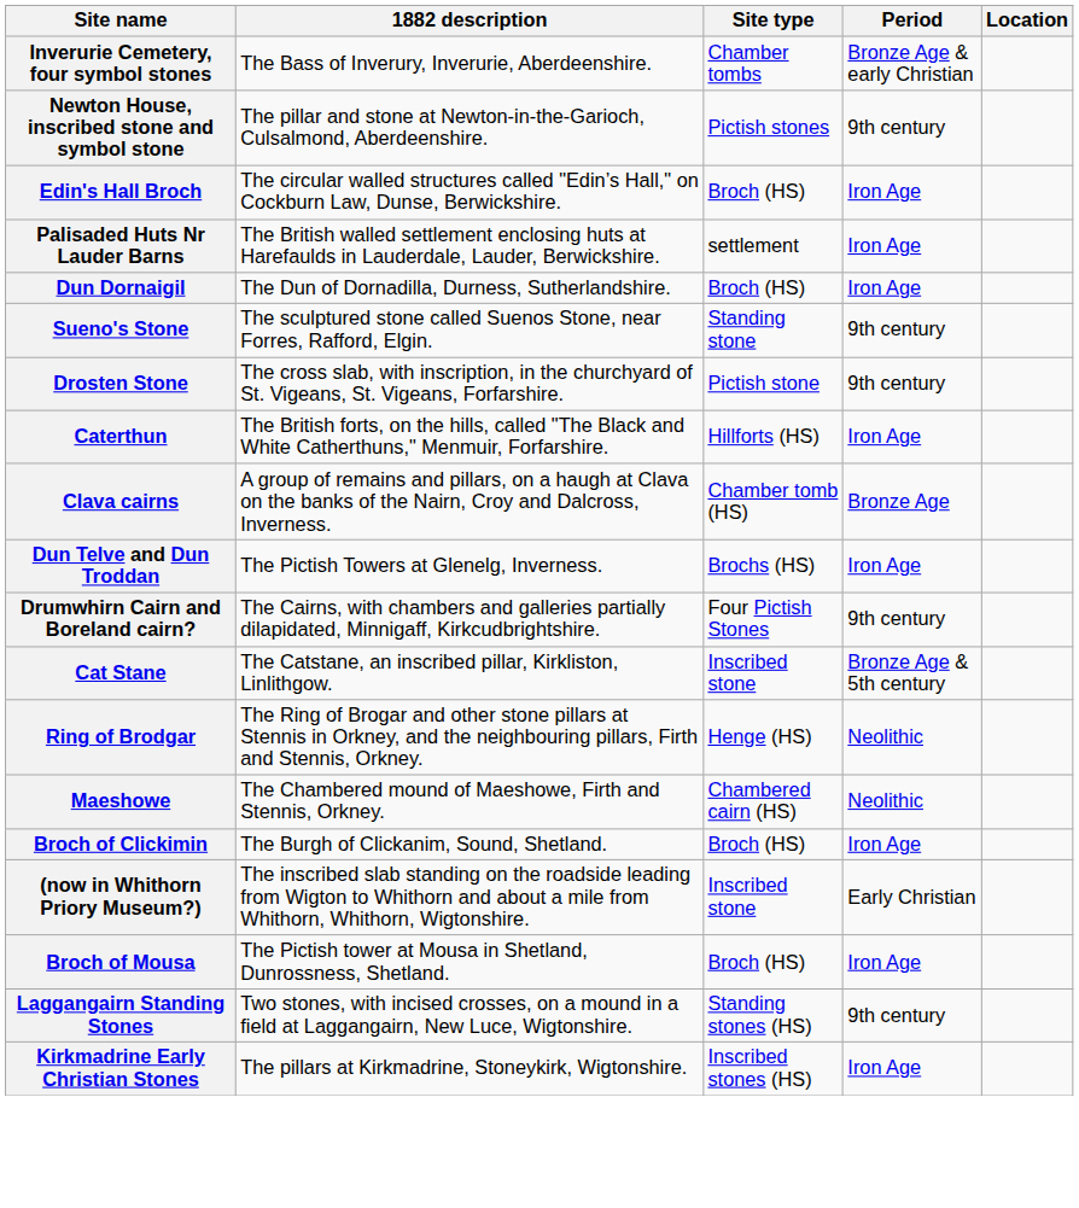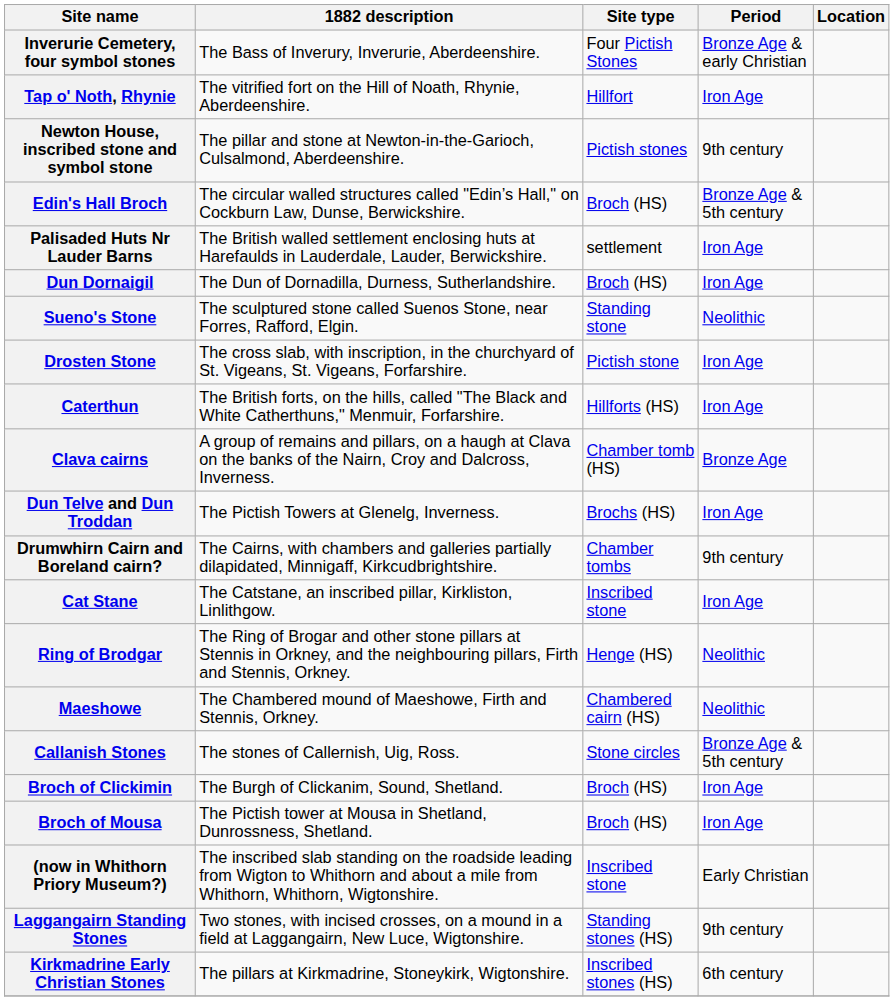Inverurie Cemetery, four symbol stones | Site type: Chamber tombs -> Four Pictish Stones
+ row: Tap o' Noth, Rhynie | The vitrified fort on the Hill of Noath, Rhynie, Aberdeenshire. | Hillfort | Iron Age
Edin's Hall Broch | Period: Iron Age -> Bronze Age & 5th century
Sueno's Stone | Period: 9th century -> Neolithic
Drosten Stone | Period: 9th century -> Iron Age
Drumwhirn Cairn and Boreland cairn? | Site type: Four Pictish Stones -> Chamber tombs
Cat Stane | Period: Bronze Age & 5th century -> Iron Age
+ row: Callanish Stones | The stones of Callernish, Uig, Ross. | Stone circles | Bronze Age & 5th century
rows swapped: Broch of Mousa <-> (now in Whithorn Priory Museum?)
Kirkmadrine Early Christian Stones | Period: Iron Age -> 6th century
